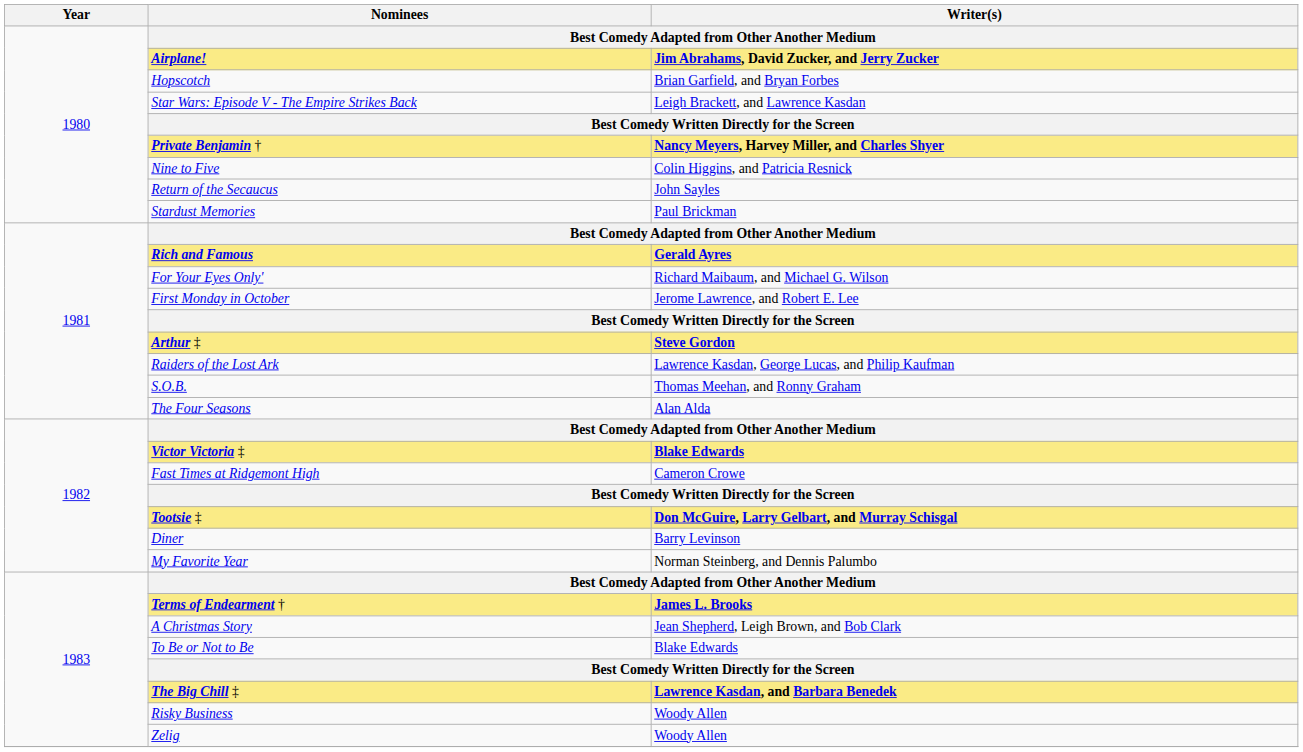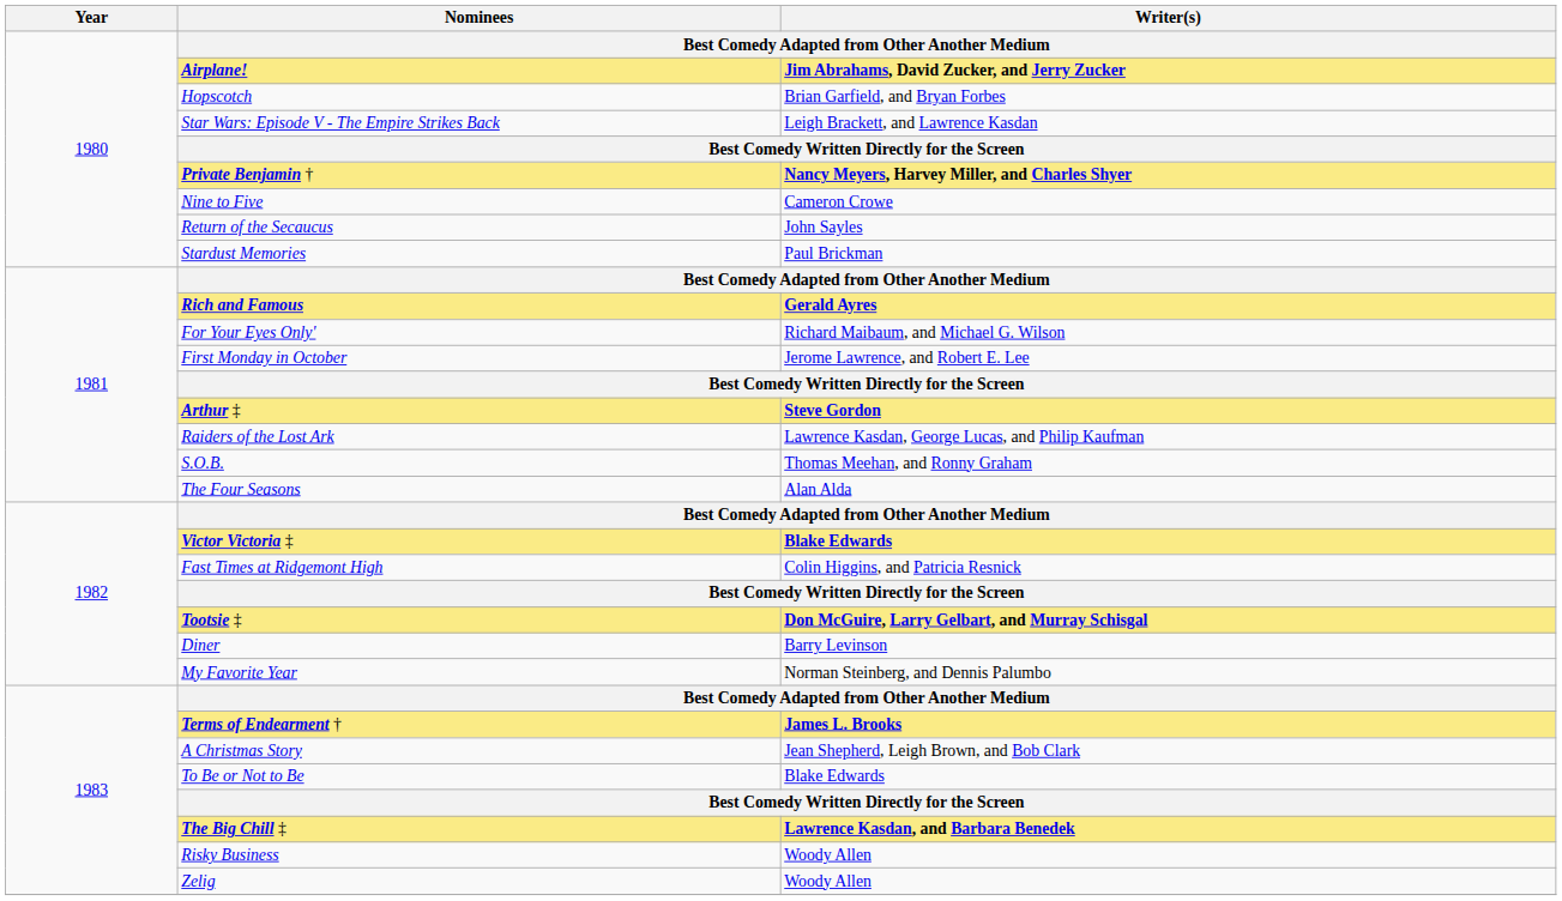Nine to Five | Writer(s): Colin Higgins, and Patricia Resnick -> Cameron Crowe
Fast Times at Ridgemont High | Writer(s): Cameron Crowe -> Colin Higgins, and Patricia Resnick
